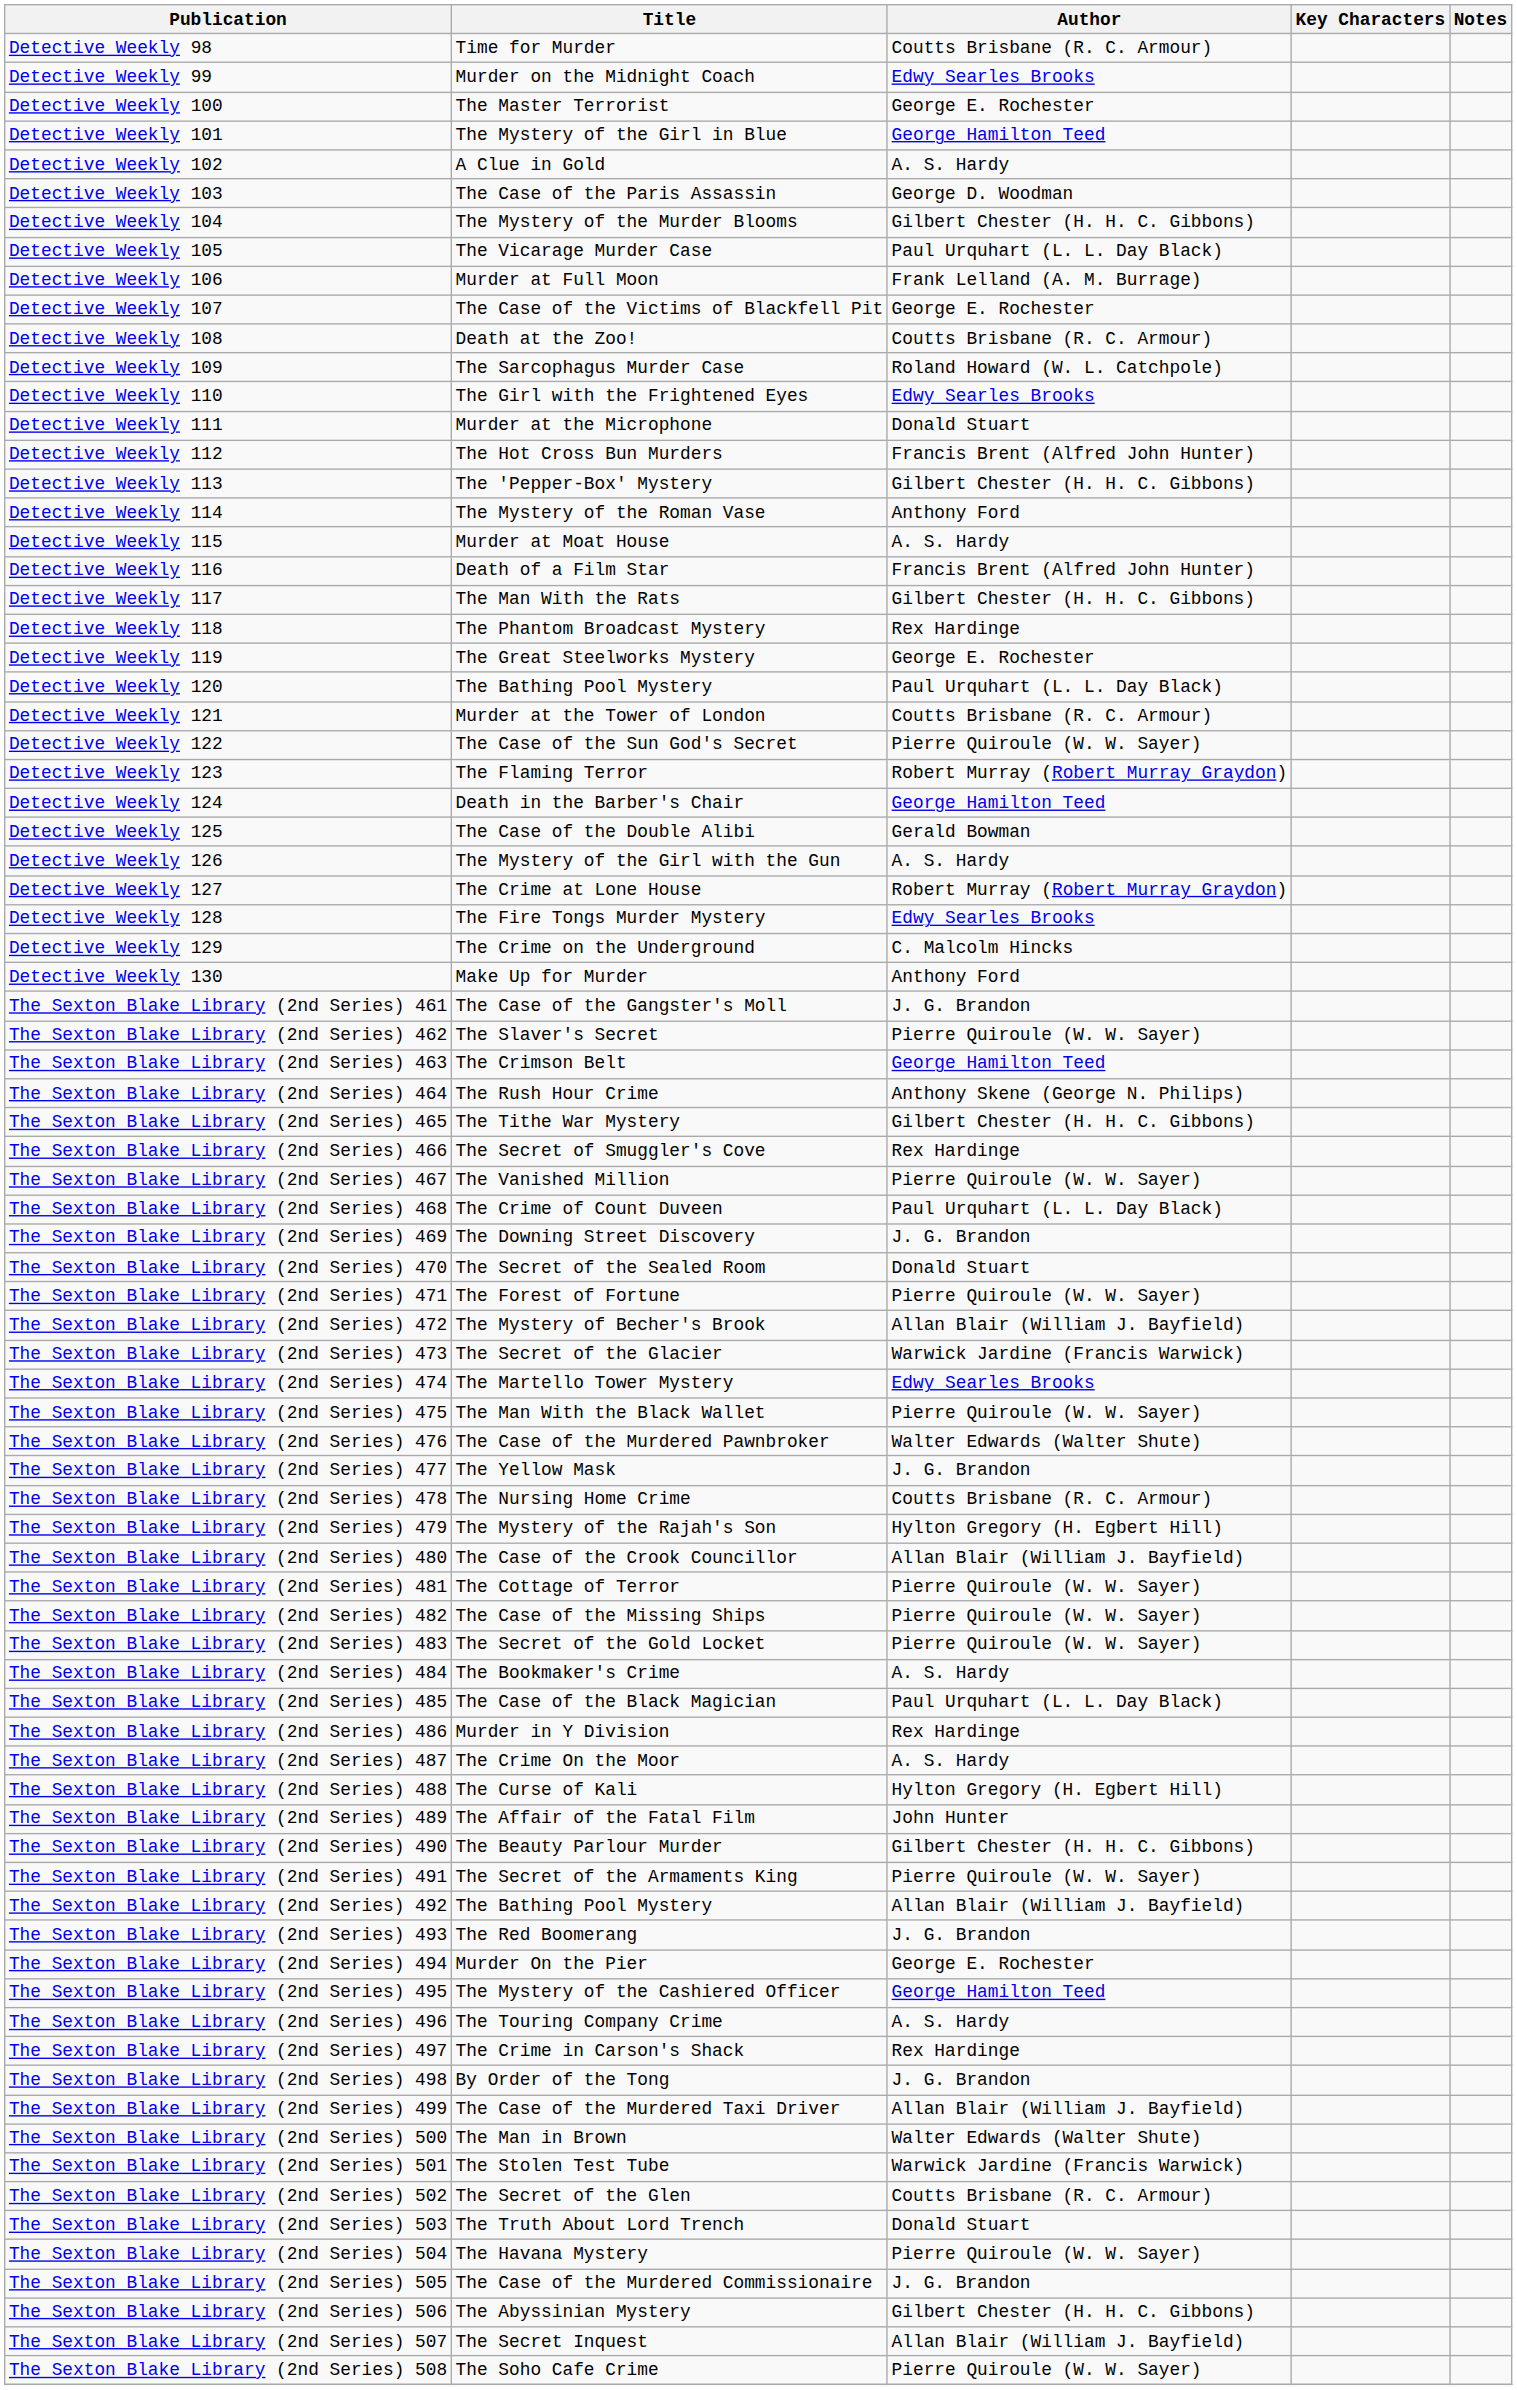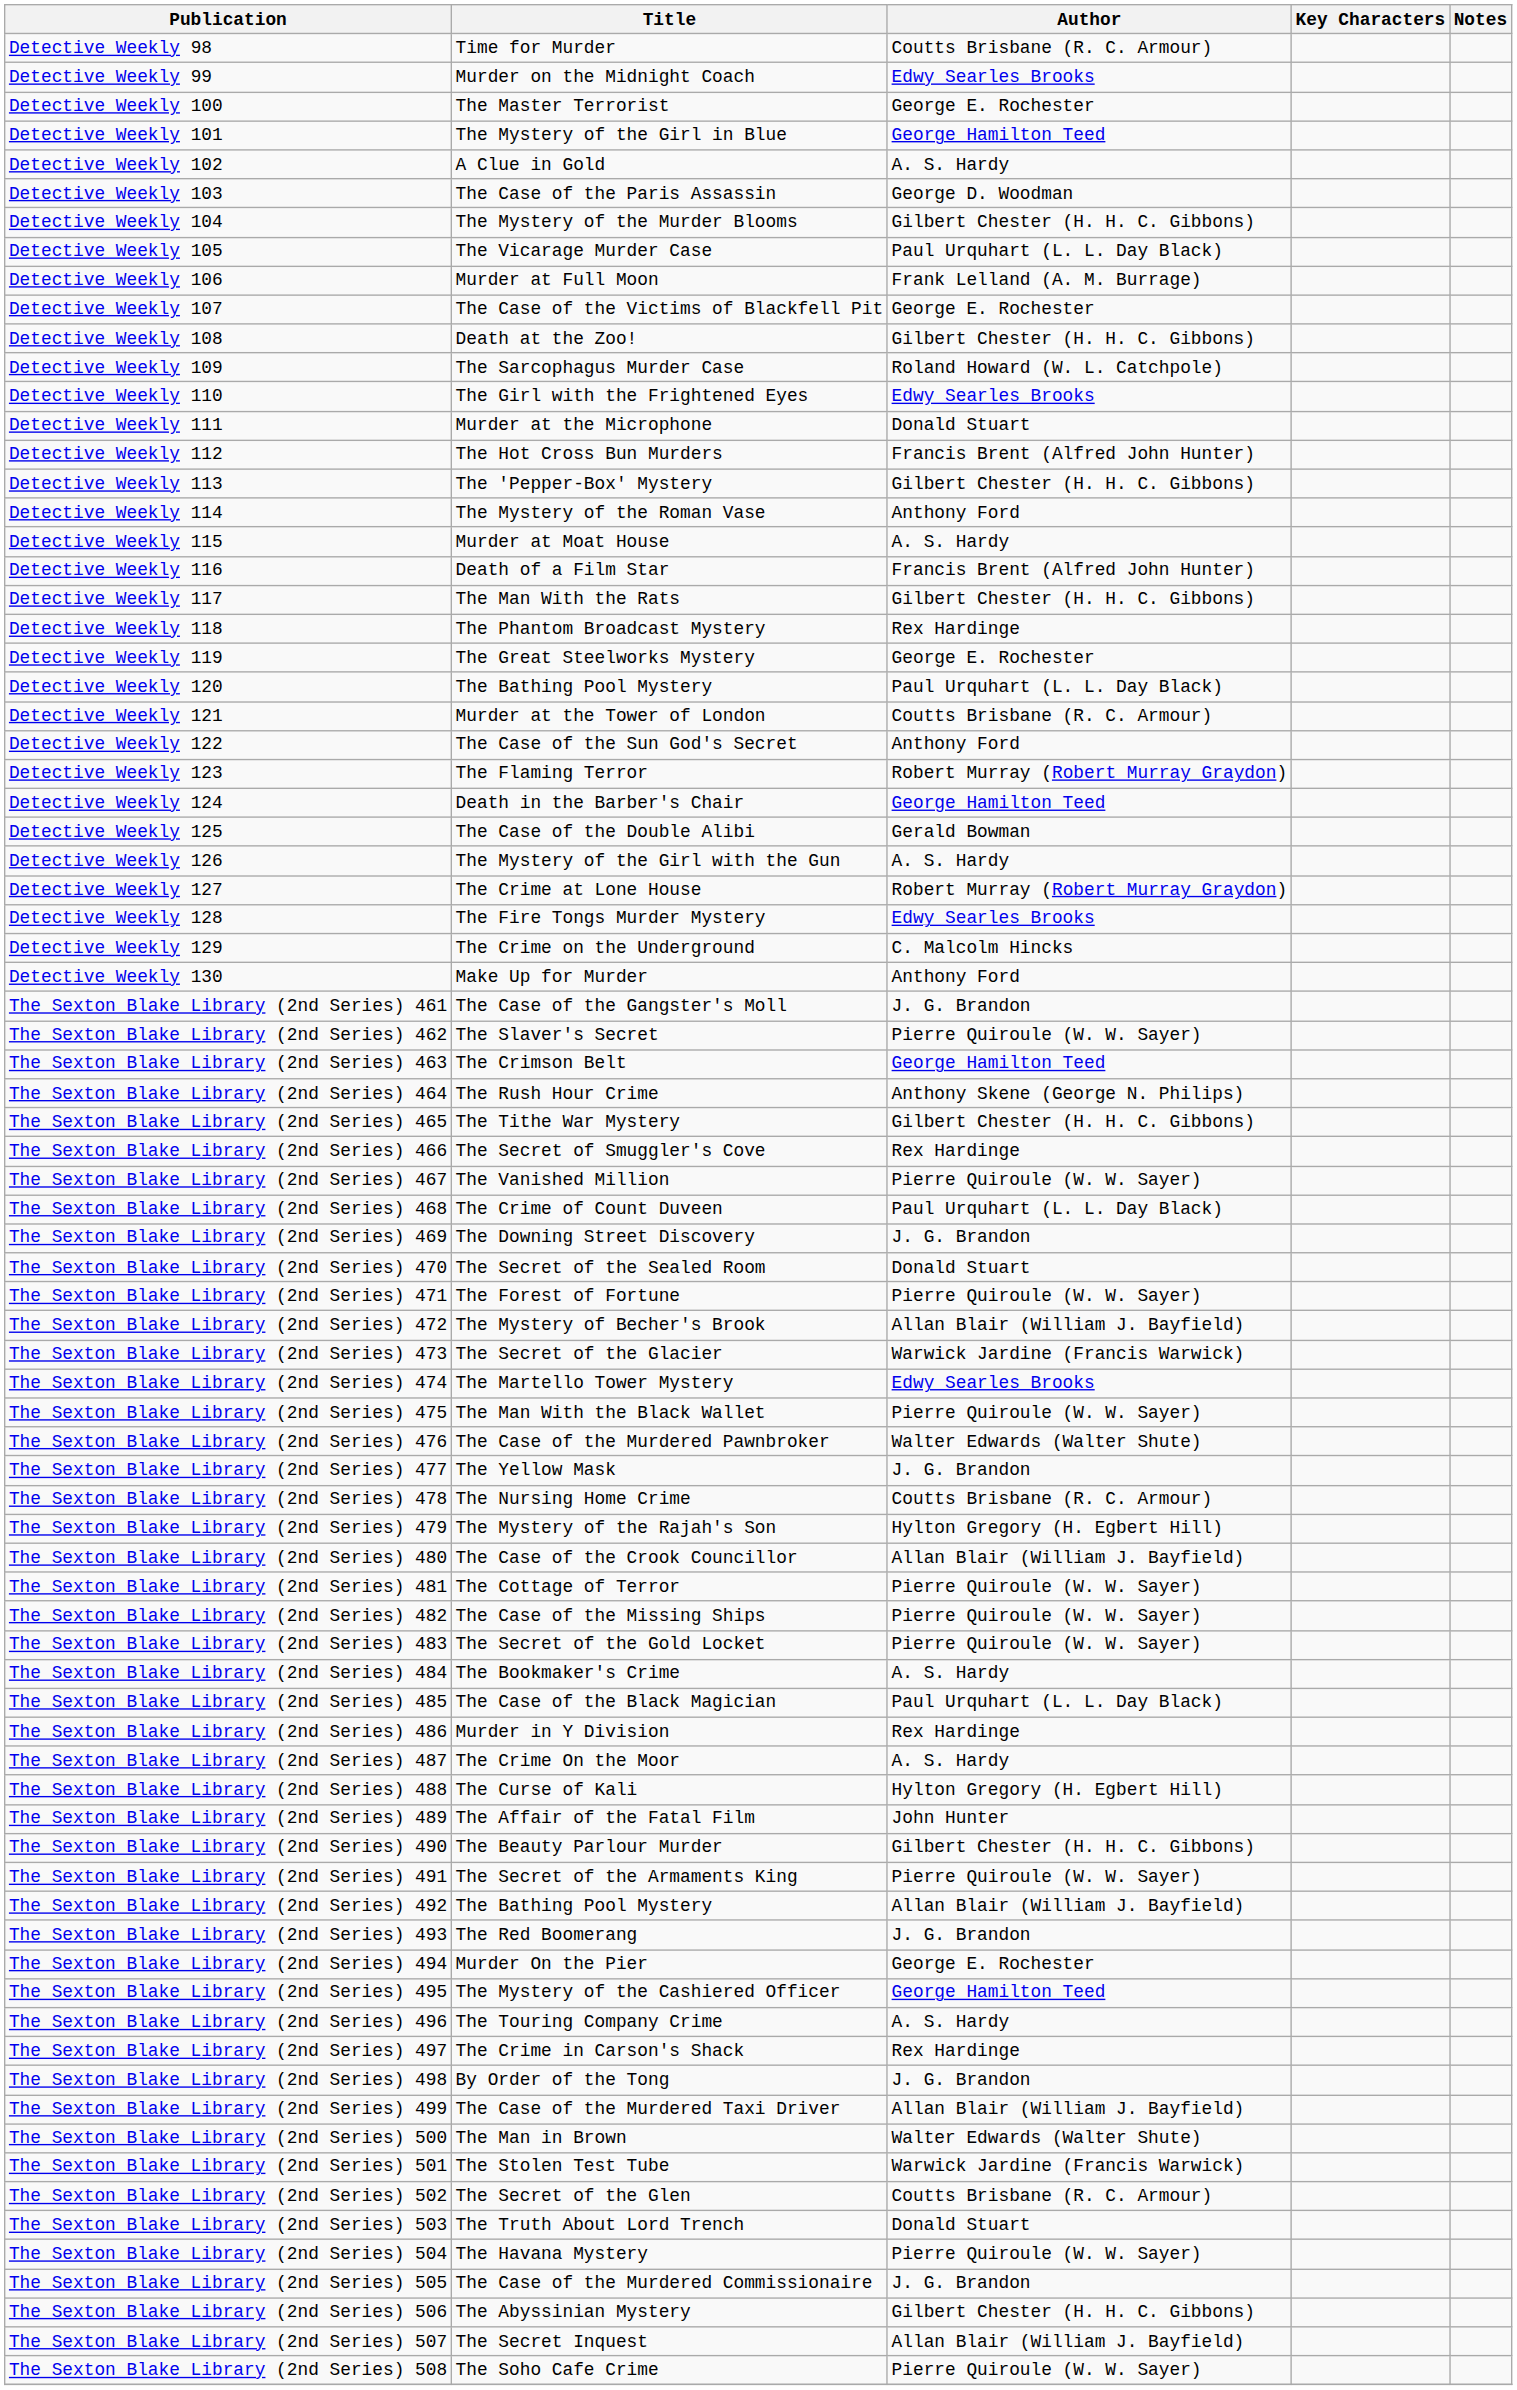Detective Weekly 108 | Author: Coutts Brisbane (R. C. Armour) -> Gilbert Chester (H. H. C. Gibbons)
Detective Weekly 122 | Author: Pierre Quiroule (W. W. Sayer) -> Anthony Ford
